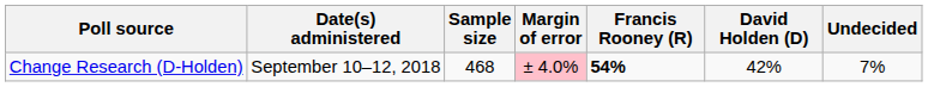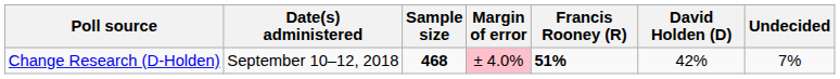Change Research (D-Holden) | Sample size: normal -> bold
Change Research (D-Holden) | Francis Rooney (R): 54% -> 51%
